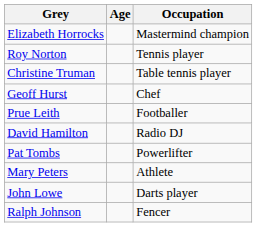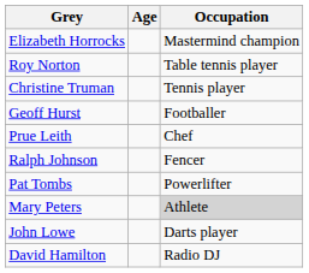Roy Norton | Occupation: Tennis player -> Table tennis player
Christine Truman | Occupation: Table tennis player -> Tennis player
Geoff Hurst | Occupation: Chef -> Footballer
Prue Leith | Occupation: Footballer -> Chef
rows swapped: David Hamilton <-> Ralph Johnson
Mary Peters | Occupation: no background -> lightgrey background
